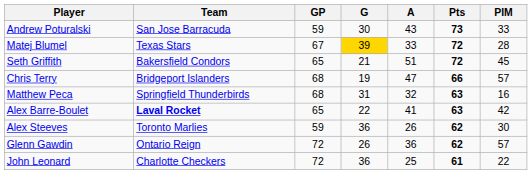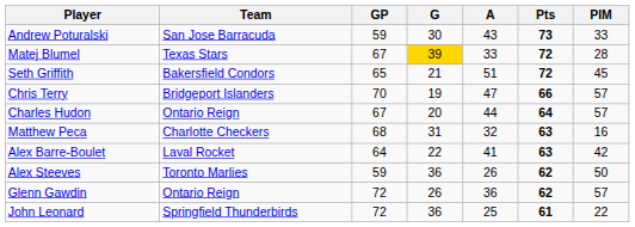Chris Terry | GP: 68 -> 70
+ row: Charles Hudon | Ontario Reign | 67 | 20 | 44 | 64 | 57
Matthew Peca | Team: Springfield Thunderbirds -> Charlotte Checkers
Alex Barre-Boulet | Team: bold -> normal
Alex Barre-Boulet | GP: 65 -> 64
Alex Steeves | PIM: 30 -> 50
John Leonard | Team: Charlotte Checkers -> Springfield Thunderbirds
